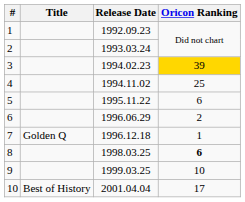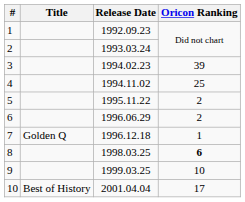3 | Oricon Ranking: gold background -> no background
5 | Oricon Ranking: 6 -> 2
